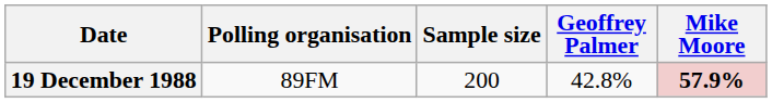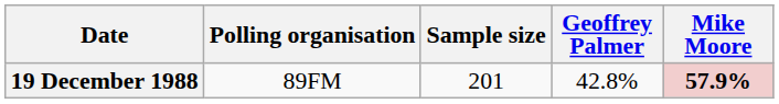19 December 1988 | Sample size: 200 -> 201
